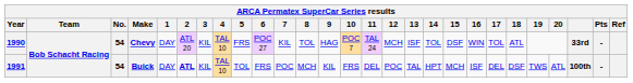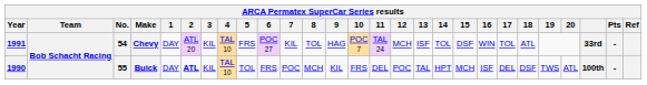Chevy | Year: 1990 -> 1991
Buick | Year: 1991 -> 1990
Buick | No.: 54 -> 55
